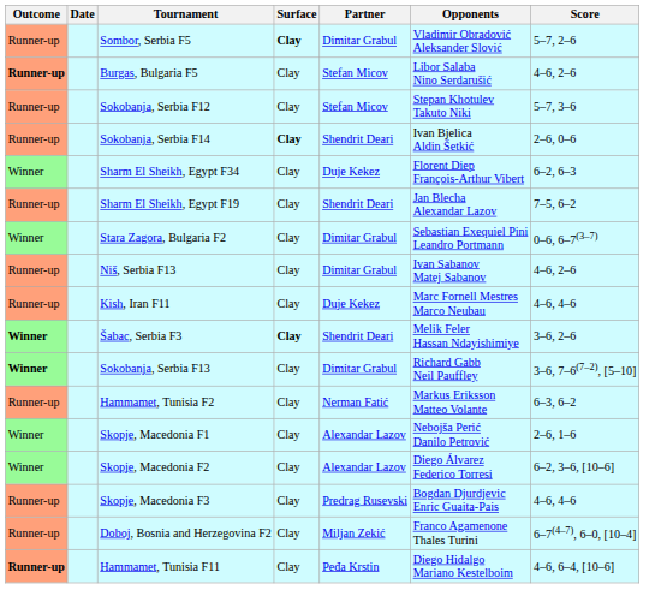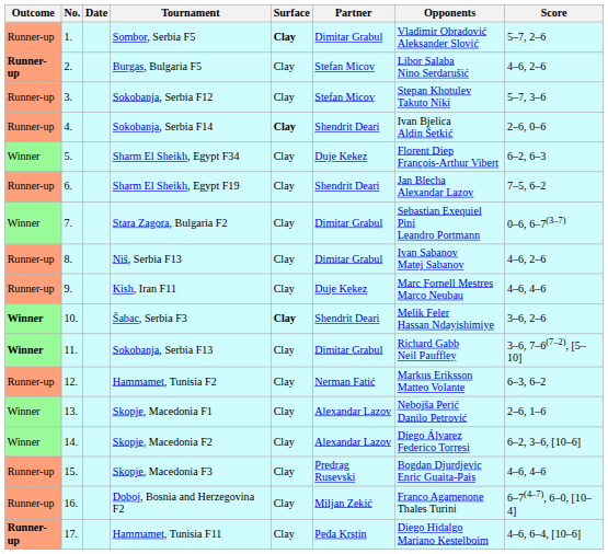+ column: No. | 1. | 2. | 3. | 4. | 5. | 6. | 7. | 8. | 9. | 10. | 11. | 12. | 13. | 14. | 15. | 16. | 17.
